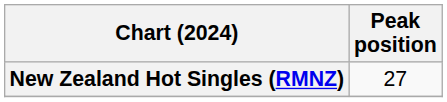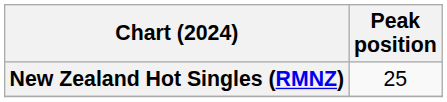New Zealand Hot Singles (RMNZ) | Peak position: 27 -> 25
